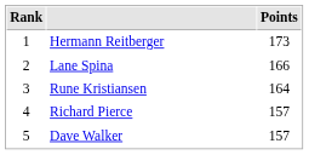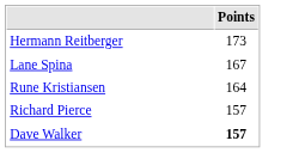- column: Rank | 1 | 2 | 3 | 4 | 5
Lane Spina | Points: 166 -> 167
Dave Walker | Points: normal -> bold
